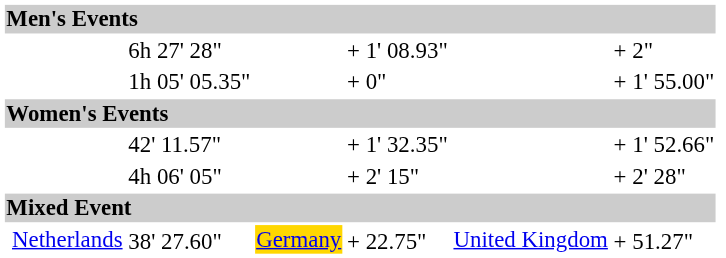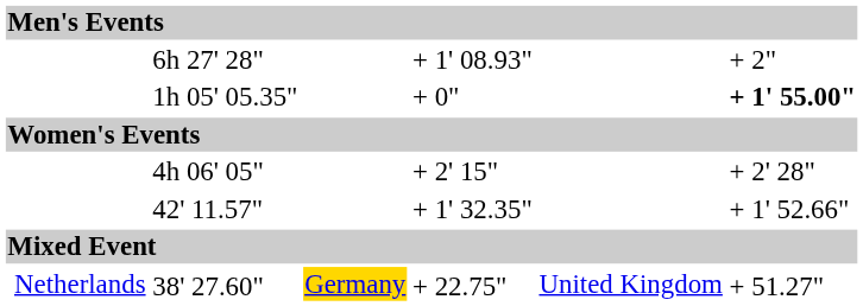1h 05' 05.35" | column 7: normal -> bold
rows swapped: 4h 06' 05" <-> 42' 11.57"
